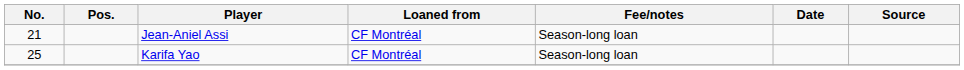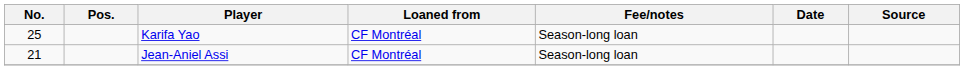rows swapped: Karifa Yao <-> Jean-Aniel Assi
